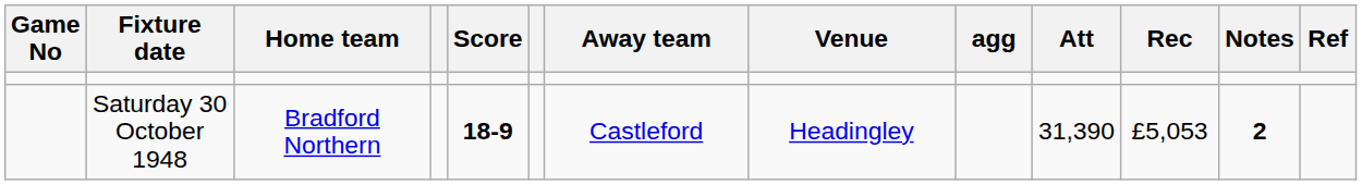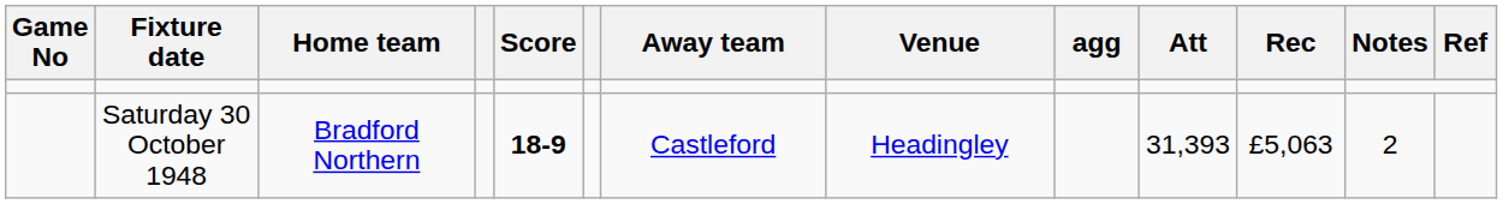Saturday 30 October 1948 | Att: 31,390 -> 31,393
Saturday 30 October 1948 | Rec: £5,053 -> £5,063
Saturday 30 October 1948 | Notes: bold -> normal
